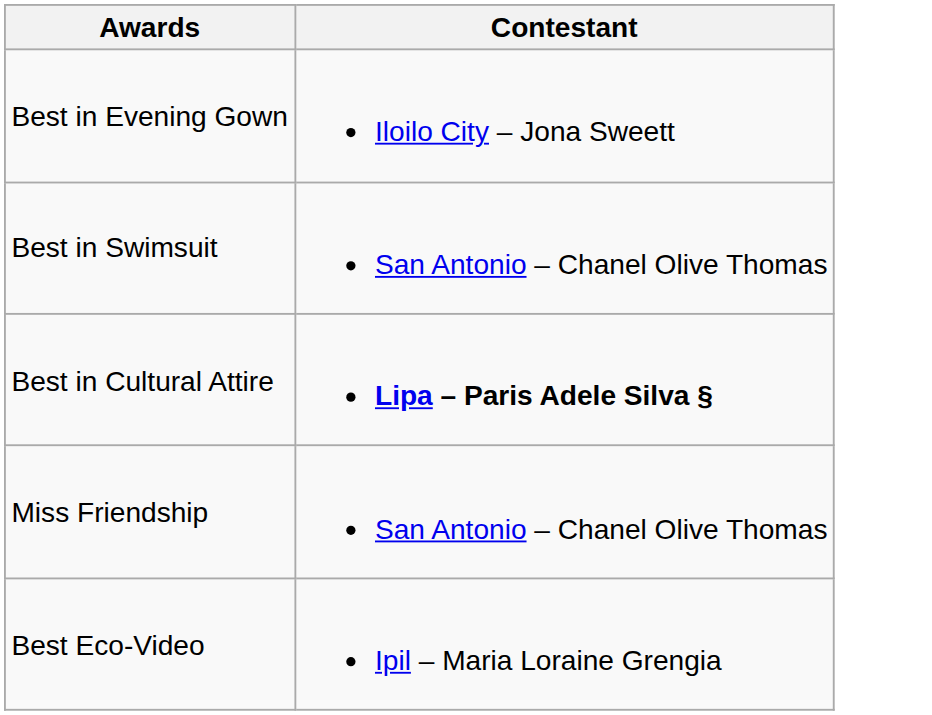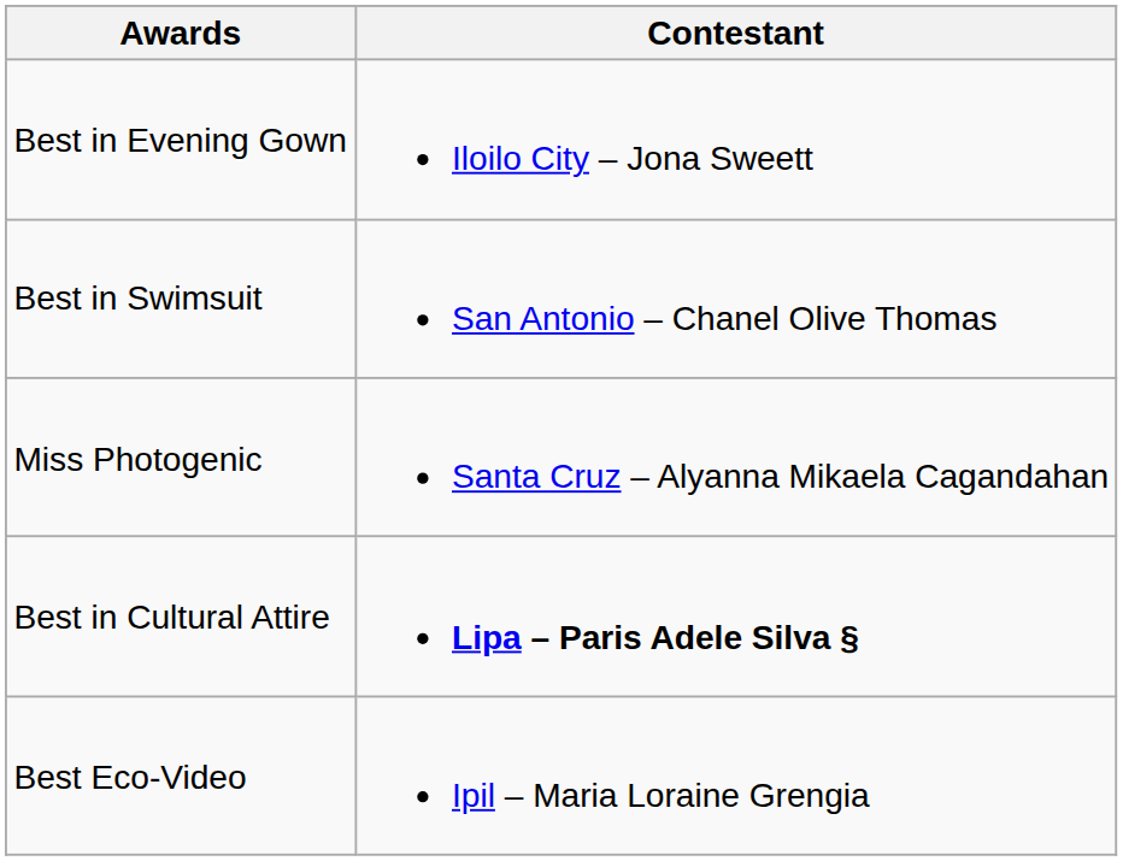+ row: Miss Photogenic | Santa Cruz – Alyanna Mikaela Cagandahan
- row: Miss Friendship | San Antonio – Chanel Olive Thomas
